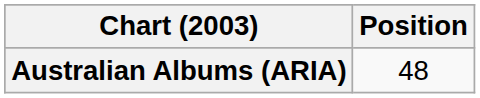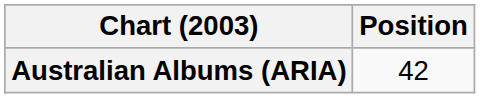Australian Albums (ARIA) | Position: 48 -> 42
